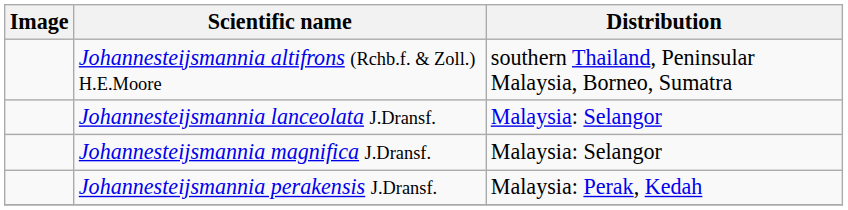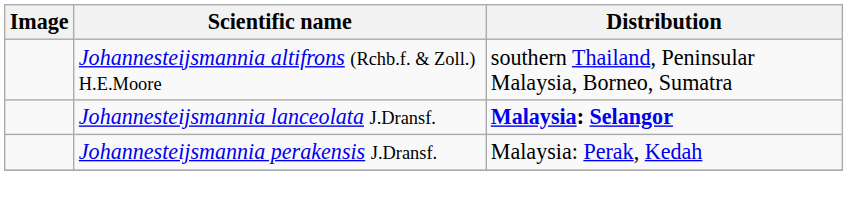Johannesteijsmannia lanceolata J.Dransf. | Distribution: normal -> bold
- row: Johannesteijsmannia magnifica J.Dransf. | Malaysia: Selangor
